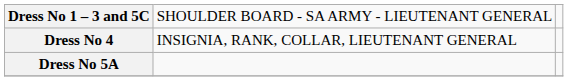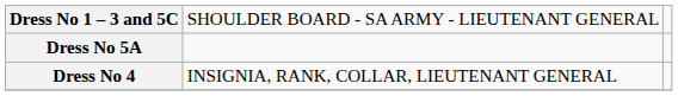rows swapped: Dress No 5A <-> Dress No 4
